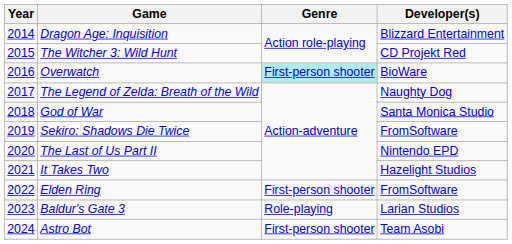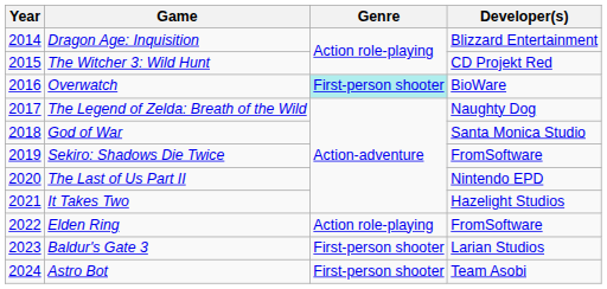Elden Ring | Genre: First-person shooter -> Action role-playing
Baldur's Gate 3 | Genre: Role-playing -> First-person shooter
